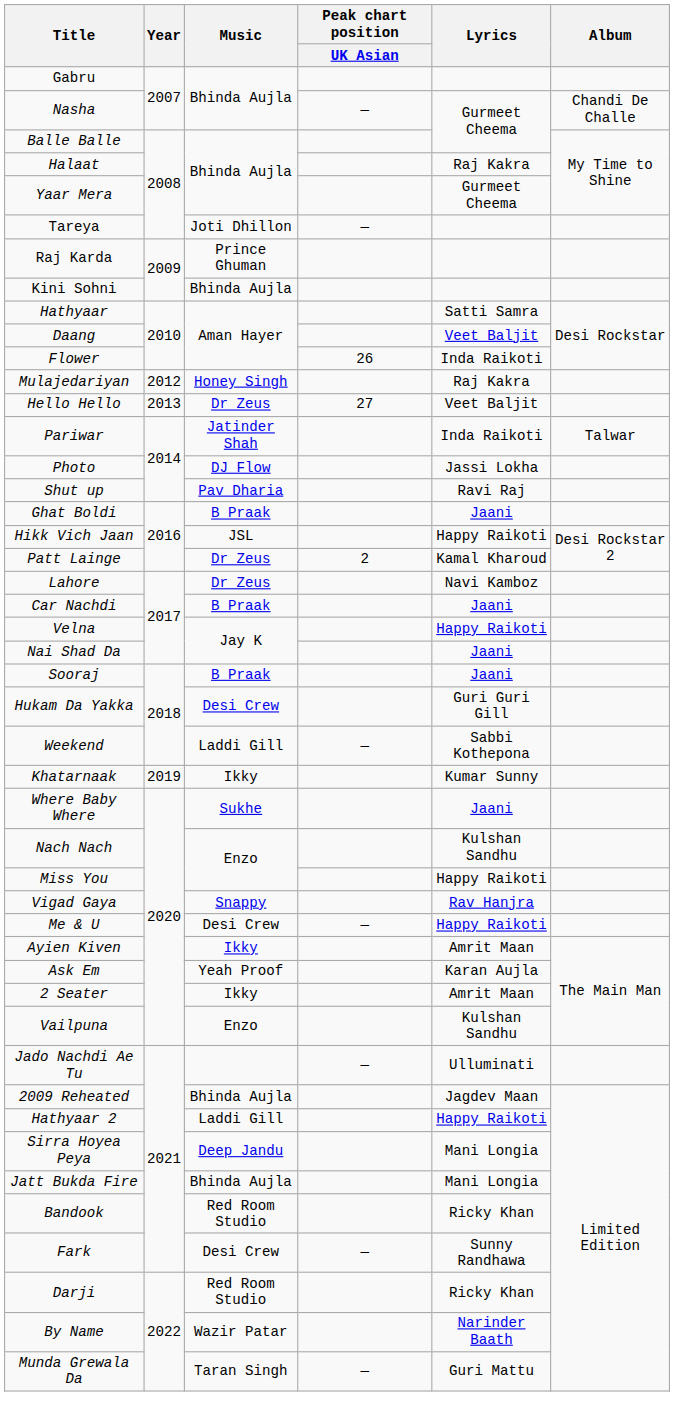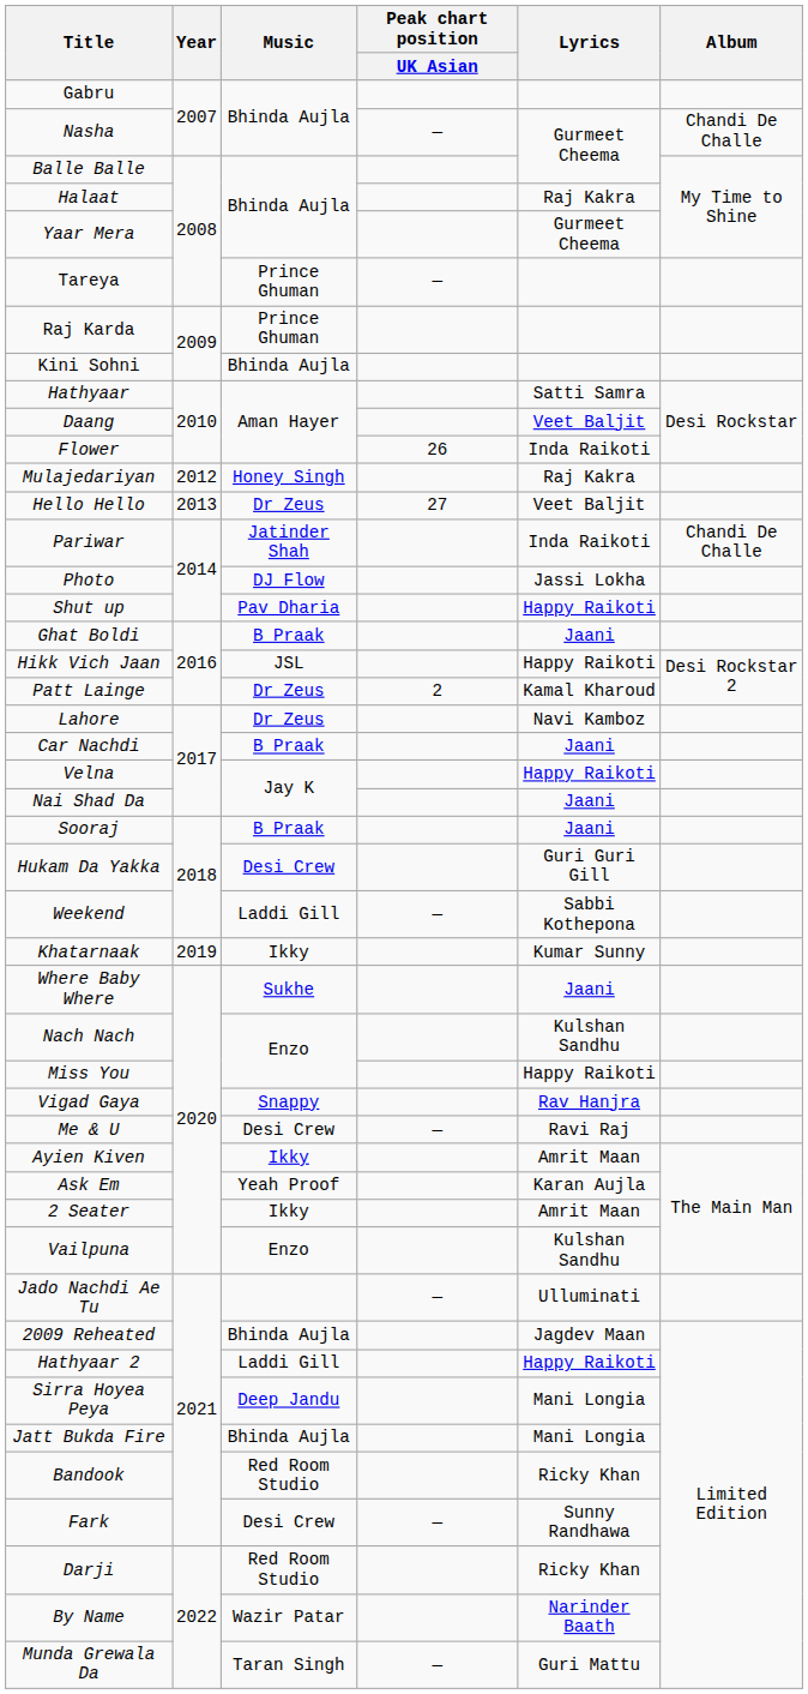Tareya | Music: Joti Dhillon -> Prince Ghuman
Pariwar | Album: Talwar -> Chandi De Challe
Shut up | Lyrics: Ravi Raj -> Happy Raikoti
Me & U | Lyrics: Happy Raikoti -> Ravi Raj
